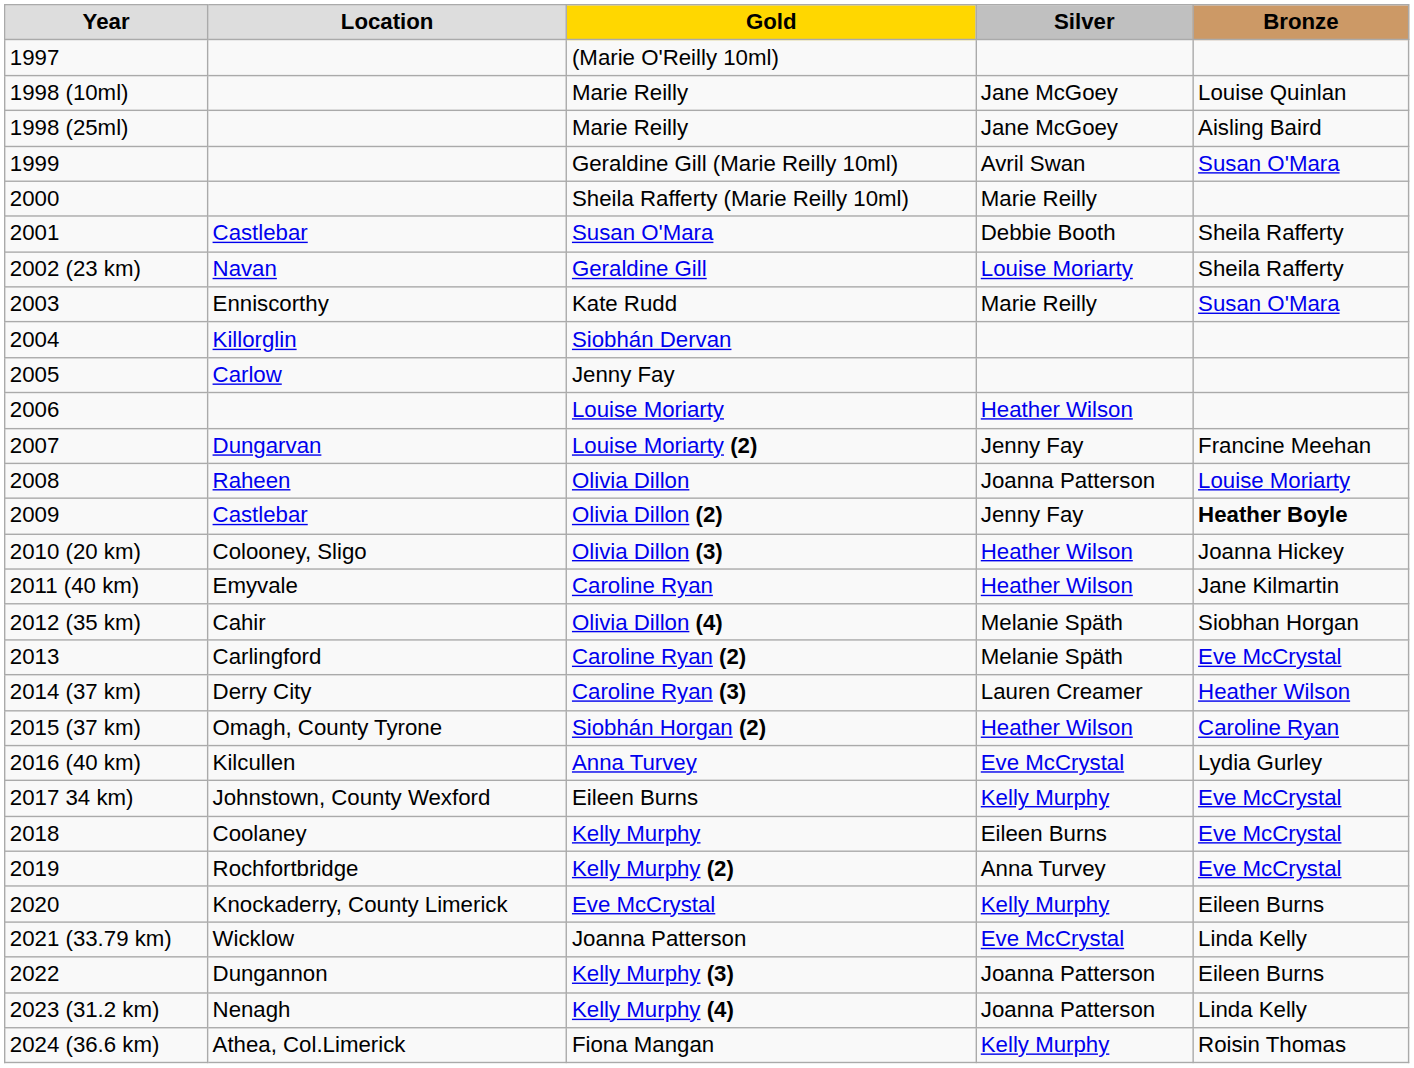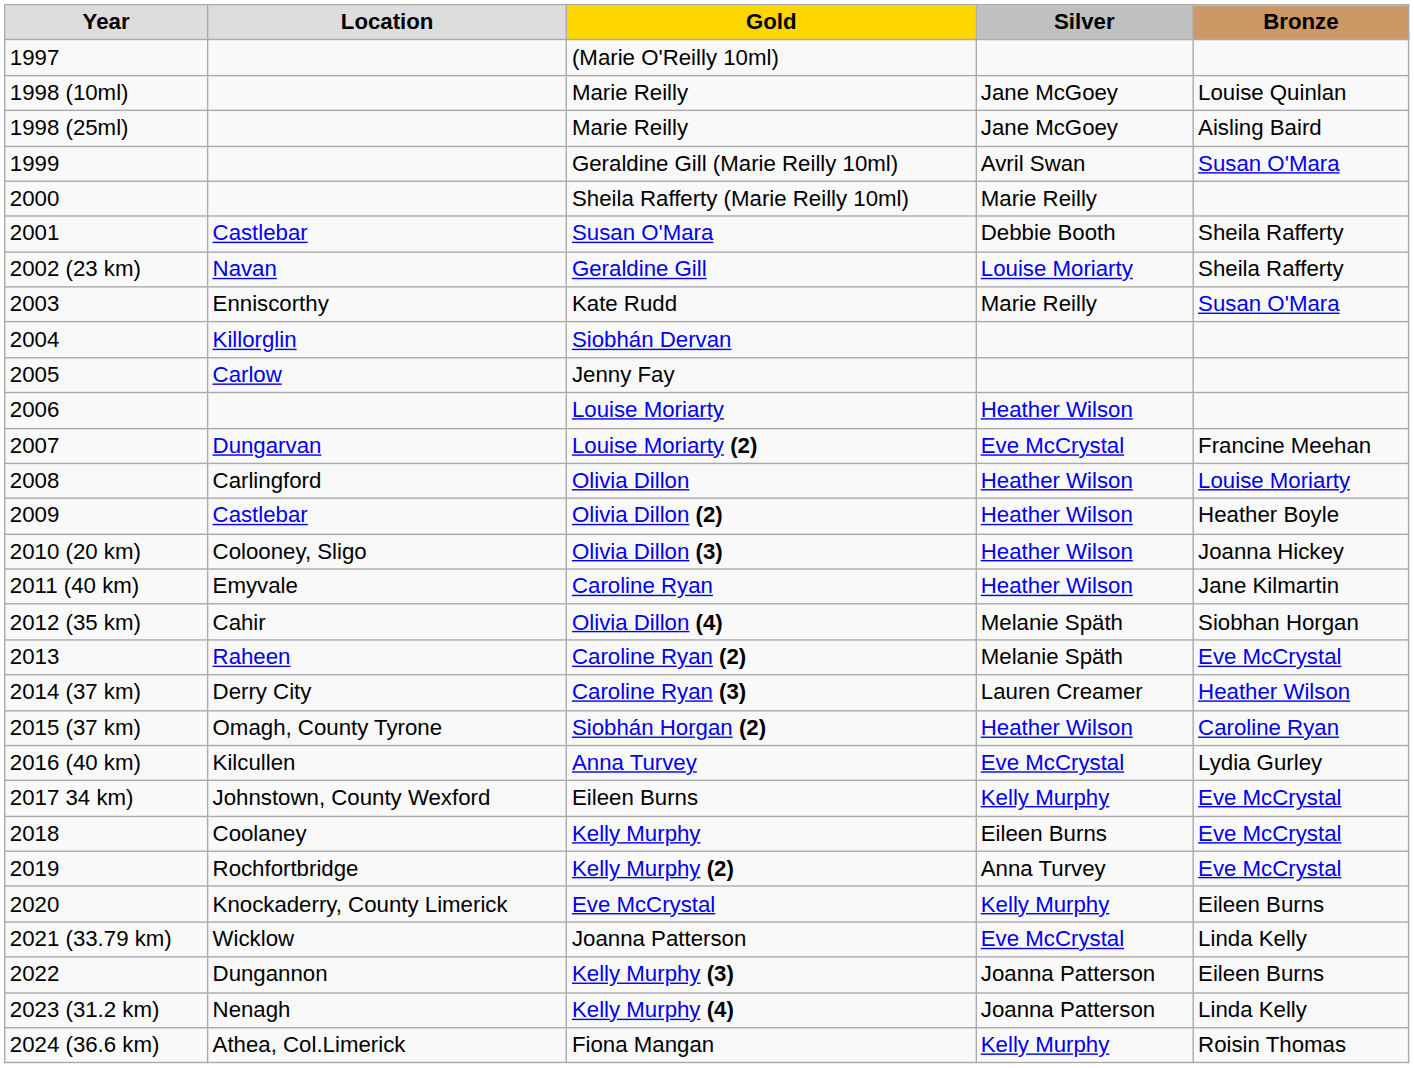Louise Moriarty (2) | Silver: Jenny Fay -> Eve McCrystal
Olivia Dillon | Location: Raheen -> Carlingford
Olivia Dillon | Silver: Joanna Patterson -> Heather Wilson
Olivia Dillon (2) | Silver: Jenny Fay -> Heather Wilson
Olivia Dillon (2) | Bronze: bold -> normal
Caroline Ryan (2) | Location: Carlingford -> Raheen
